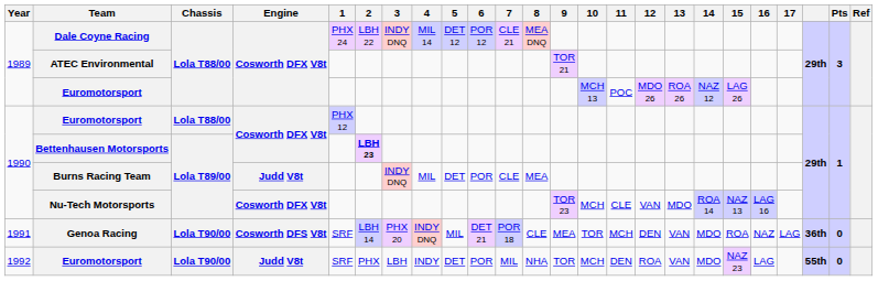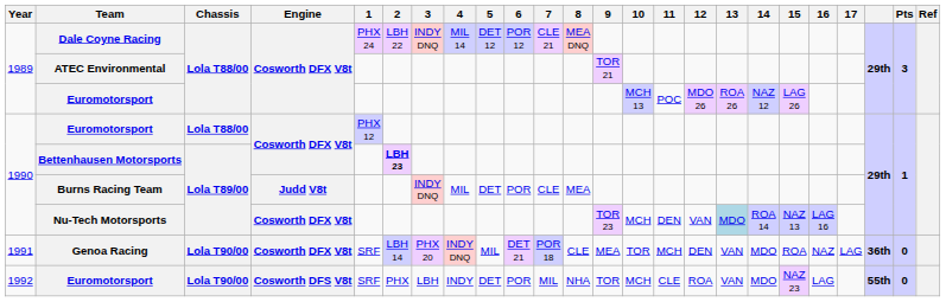Nu-Tech Motorsports | 11: CLE -> DEN
Nu-Tech Motorsports | 13: no background -> lightblue background
Genoa Racing | Engine: Cosworth DFS V8t -> Cosworth DFX V8t
1992 / Euromotorsport | Engine: Judd V8t -> Cosworth DFS V8t
1992 / Euromotorsport | 11: DEN -> CLE
